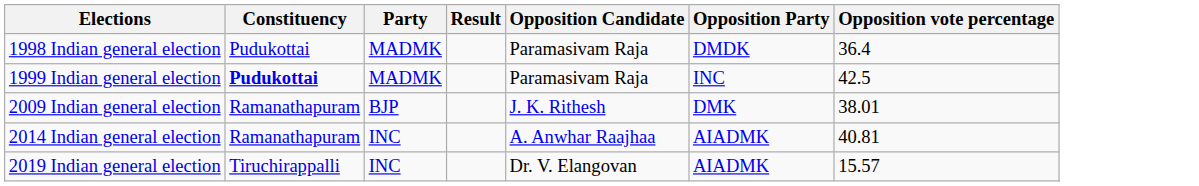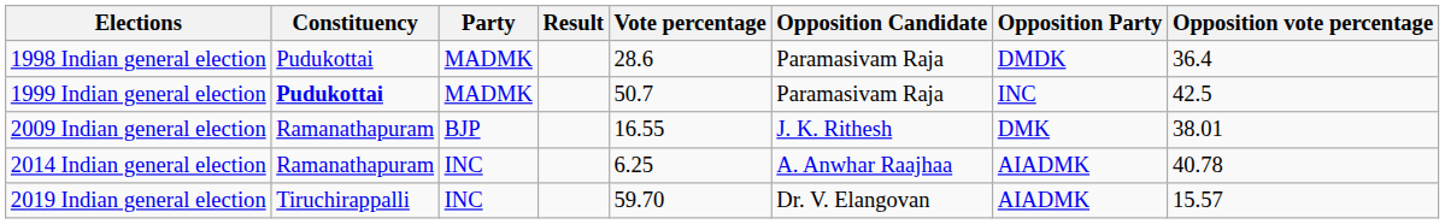+ column: Vote percentage | 28.6 | 50.7 | 16.55 | 6.25 | 59.70
2014 Indian general election | Opposition vote percentage: 40.81 -> 40.78
